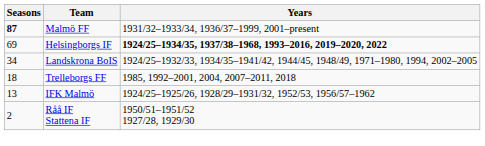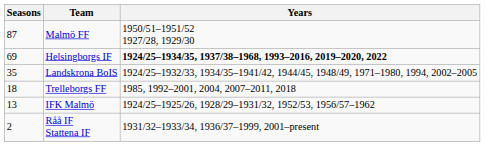Malmö FF | Seasons: bold -> normal
Malmö FF | Years: 1931/32–1933/34, 1936/37–1999, 2001–present -> 1950/51–1951/52 1927/28, 1929/30
Landskrona BoIS | Seasons: 34 -> 35
Råå IF Stattena IF | Years: 1950/51–1951/52 1927/28, 1929/30 -> 1931/32–1933/34, 1936/37–1999, 2001–present
